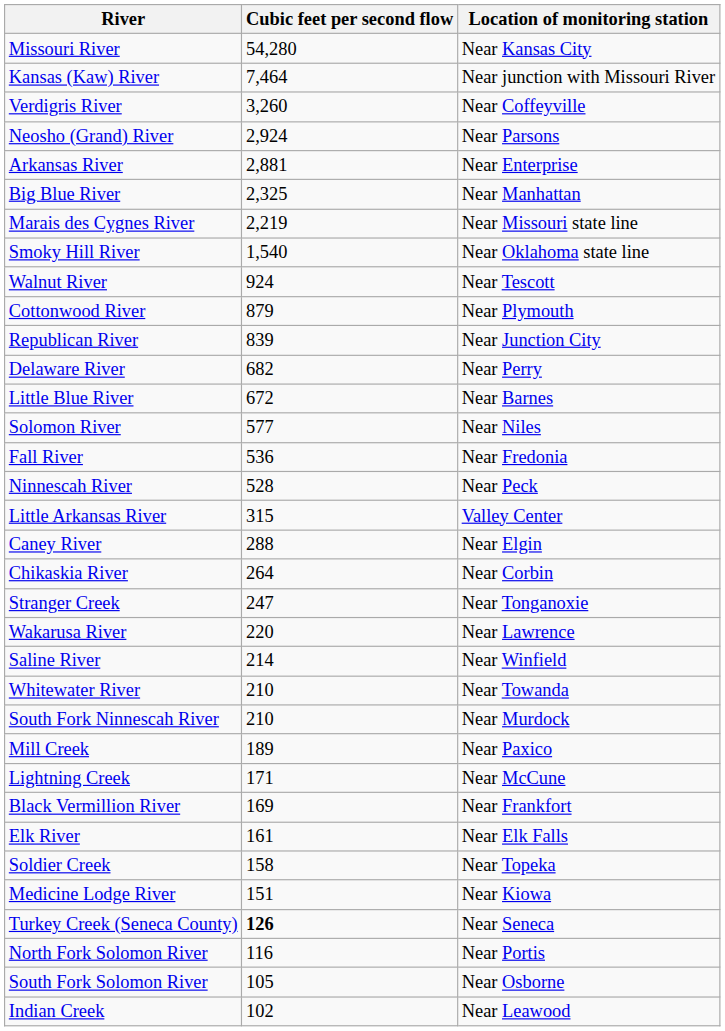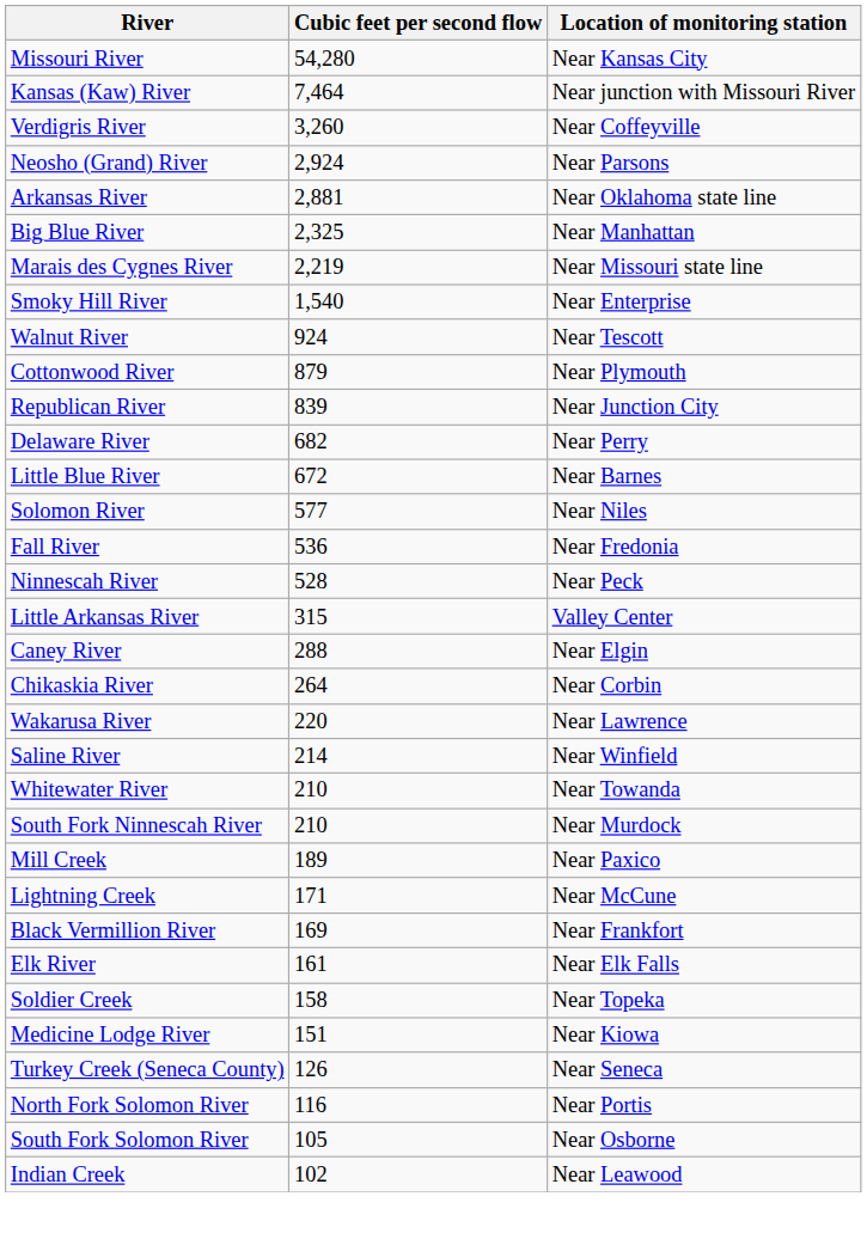Arkansas River | Location of monitoring station: Near Enterprise -> Near Oklahoma state line
Smoky Hill River | Location of monitoring station: Near Oklahoma state line -> Near Enterprise
- row: Stranger Creek | 247 | Near Tonganoxie
Turkey Creek (Seneca County) | Cubic feet per second flow: bold -> normal
